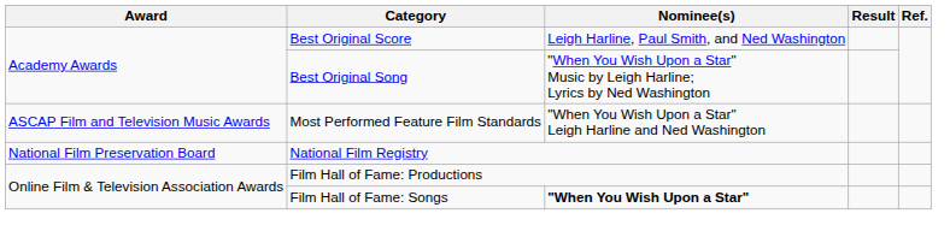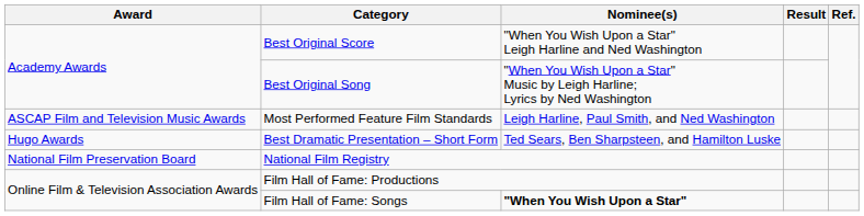Best Original Score | Nominee(s): Leigh Harline, Paul Smith, and Ned Washington -> "When You Wish Upon a Star" Leigh Harline and Ned Washington
Most Performed Feature Film Standards | Nominee(s): "When You Wish Upon a Star" Leigh Harline and Ned Washington -> Leigh Harline, Paul Smith, and Ned Washington
+ row: Hugo Awards | Best Dramatic Presentation – Short Form | Ted Sears, Ben Sharpsteen, and Hamilton Luske
